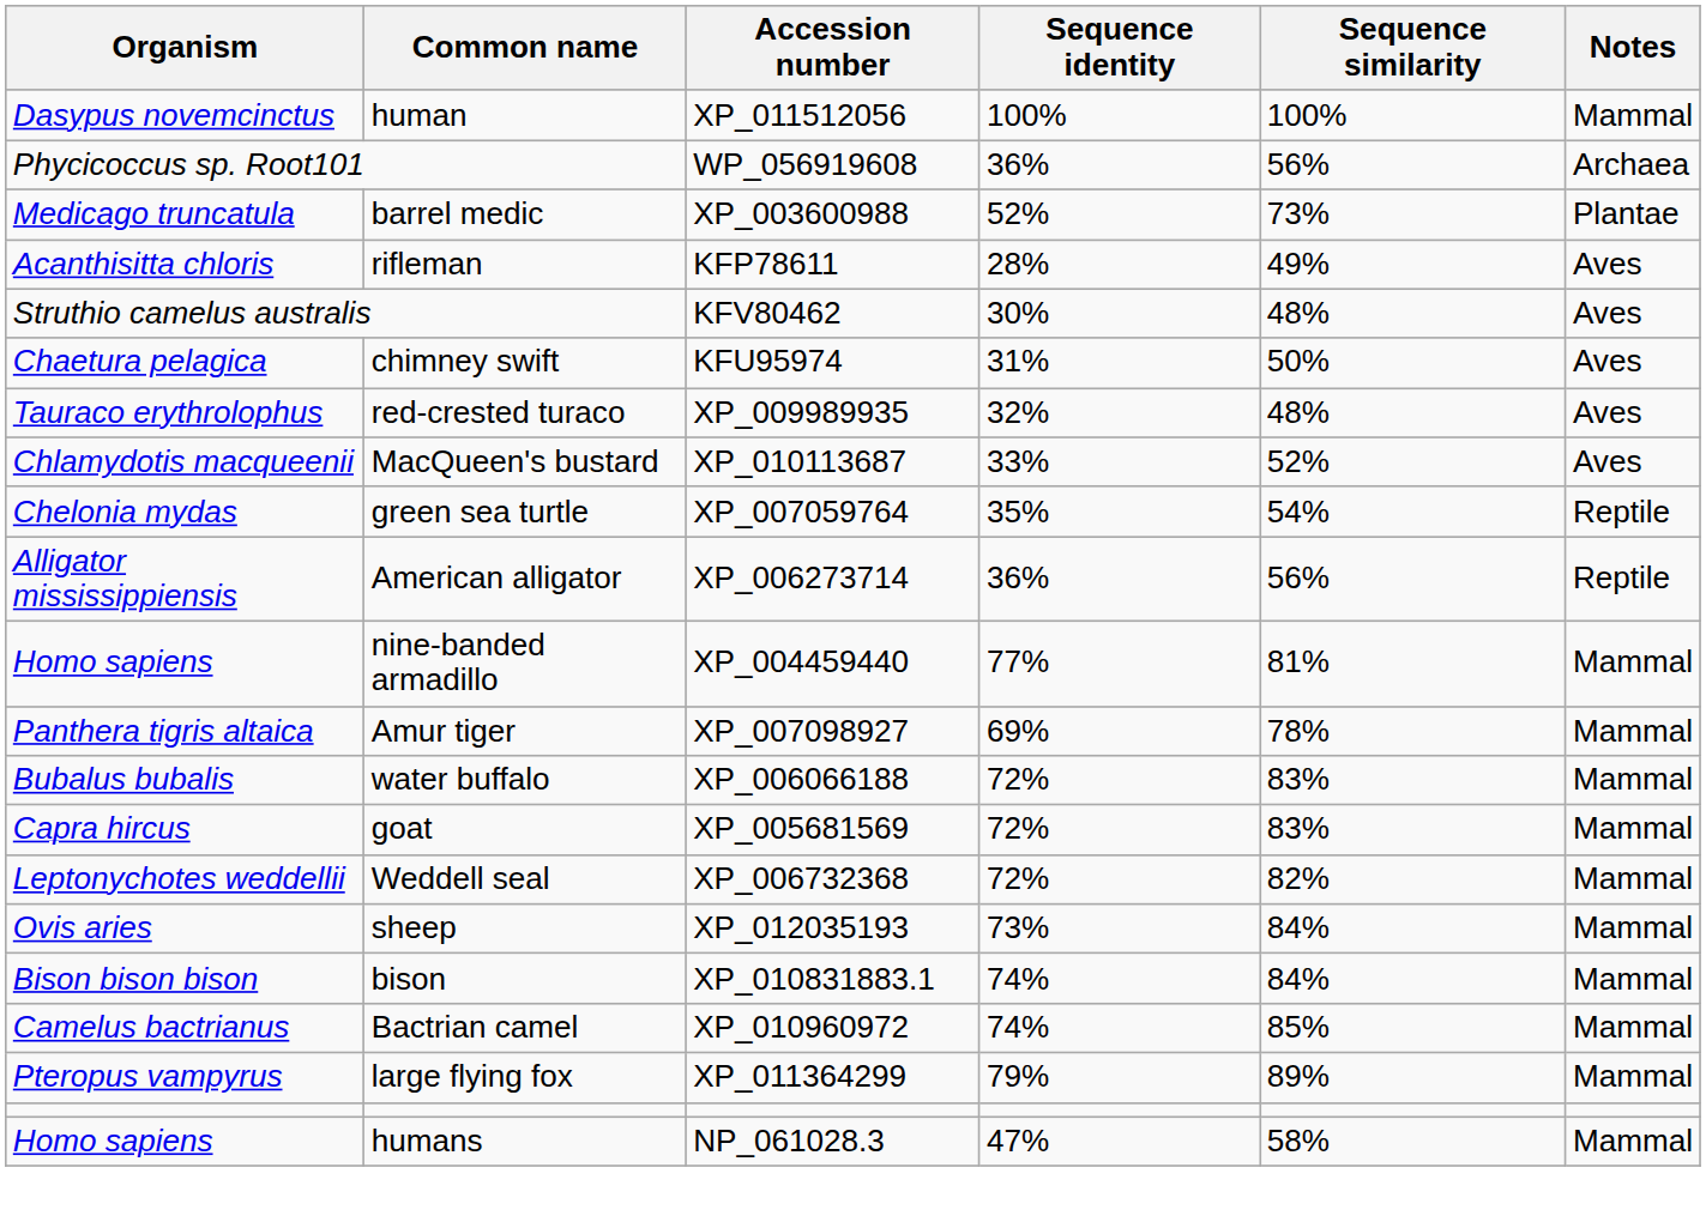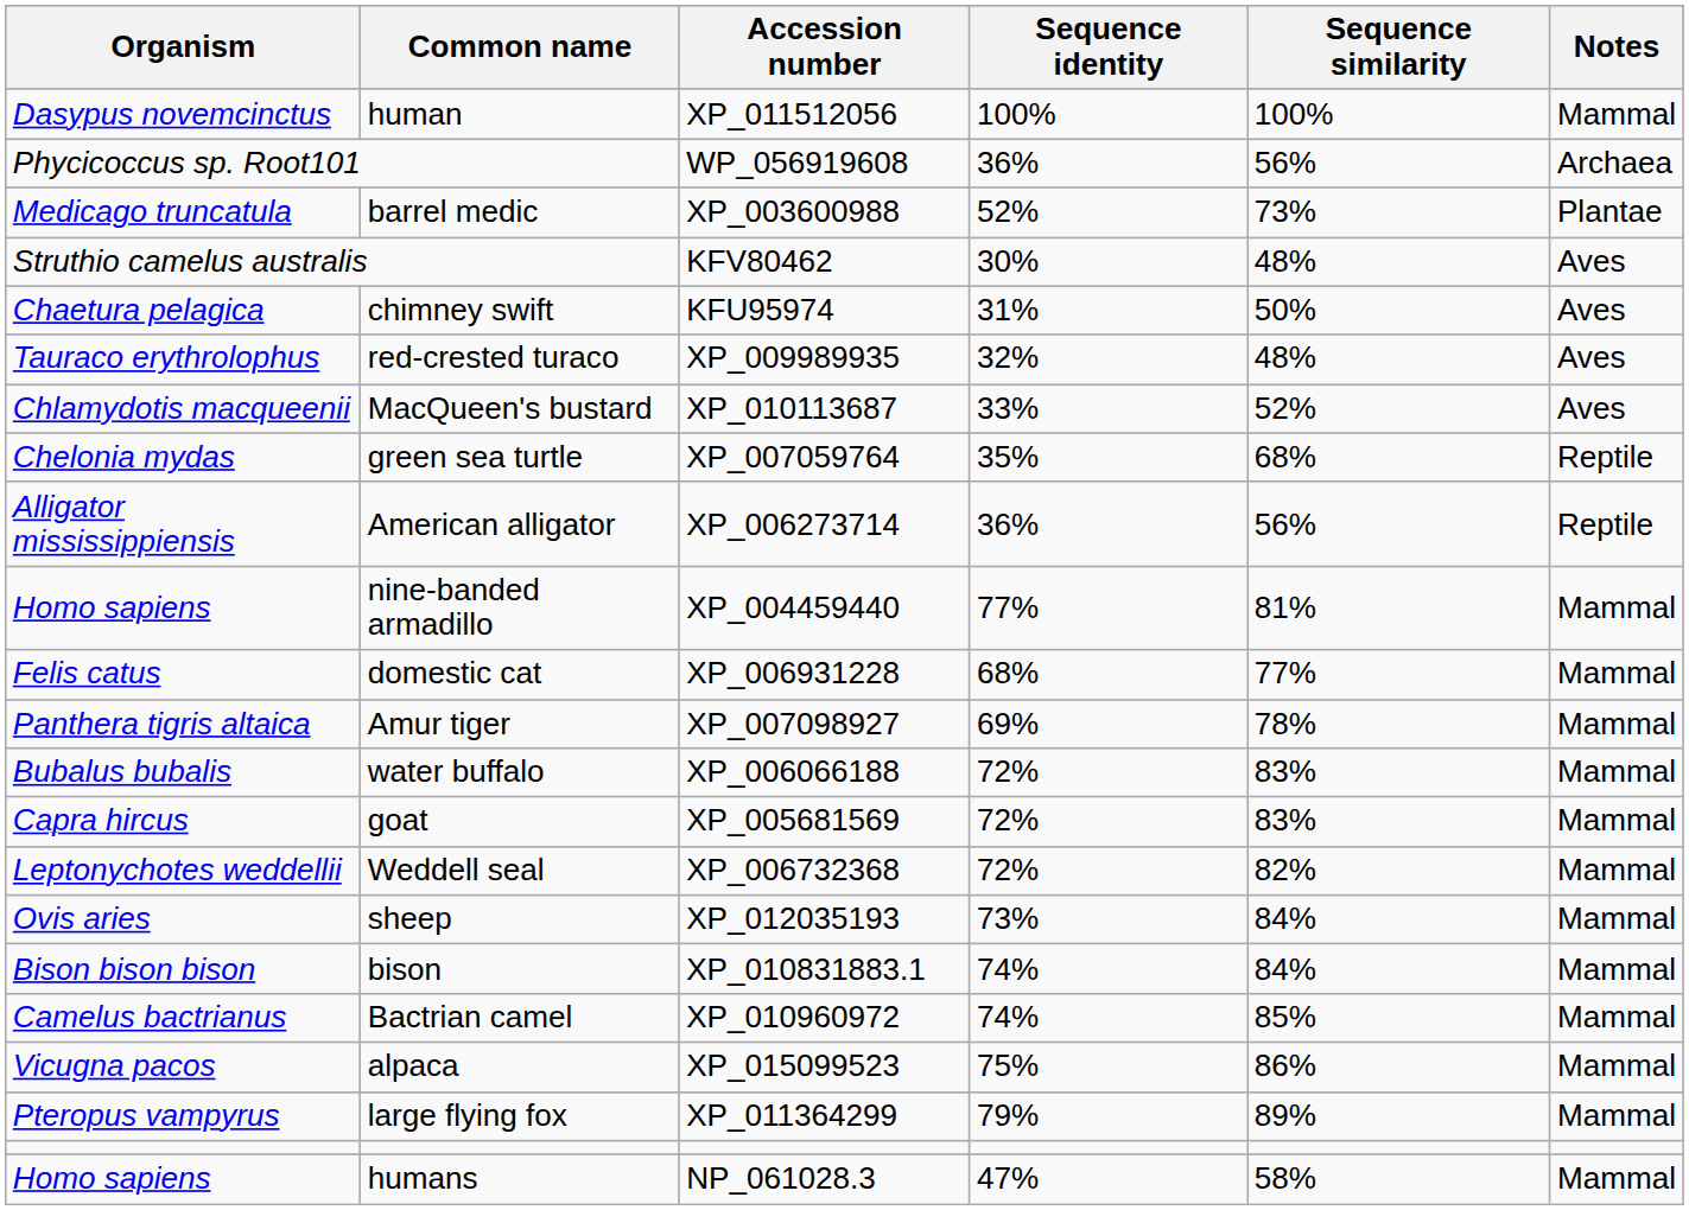- row: Acanthisitta chloris | rifleman | KFP78611 | 28% | 49% | Aves
green sea turtle | Sequence similarity: 54% -> 68%
+ row: Felis catus | domestic cat | XP_006931228 | 68% | 77% | Mammal
+ row: Vicugna pacos | alpaca | XP_015099523 | 75% | 86% | Mammal
